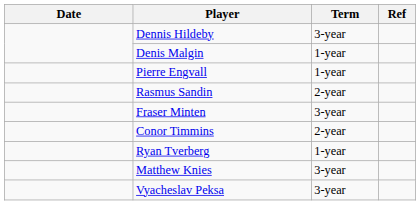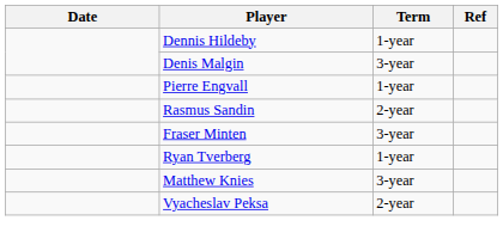Dennis Hildeby | Term: 3-year -> 1-year
Denis Malgin | Term: 1-year -> 3-year
- row: Conor Timmins | 2-year
Vyacheslav Peksa | Term: 3-year -> 2-year
